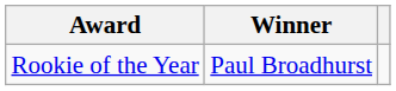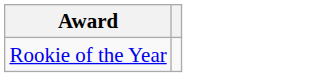- column: Winner | Paul Broadhurst
